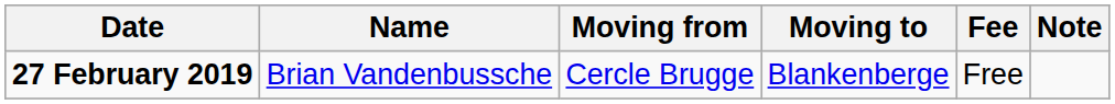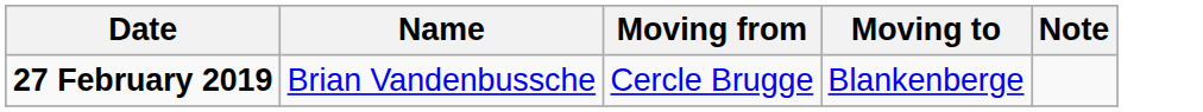- column: Fee | Free
